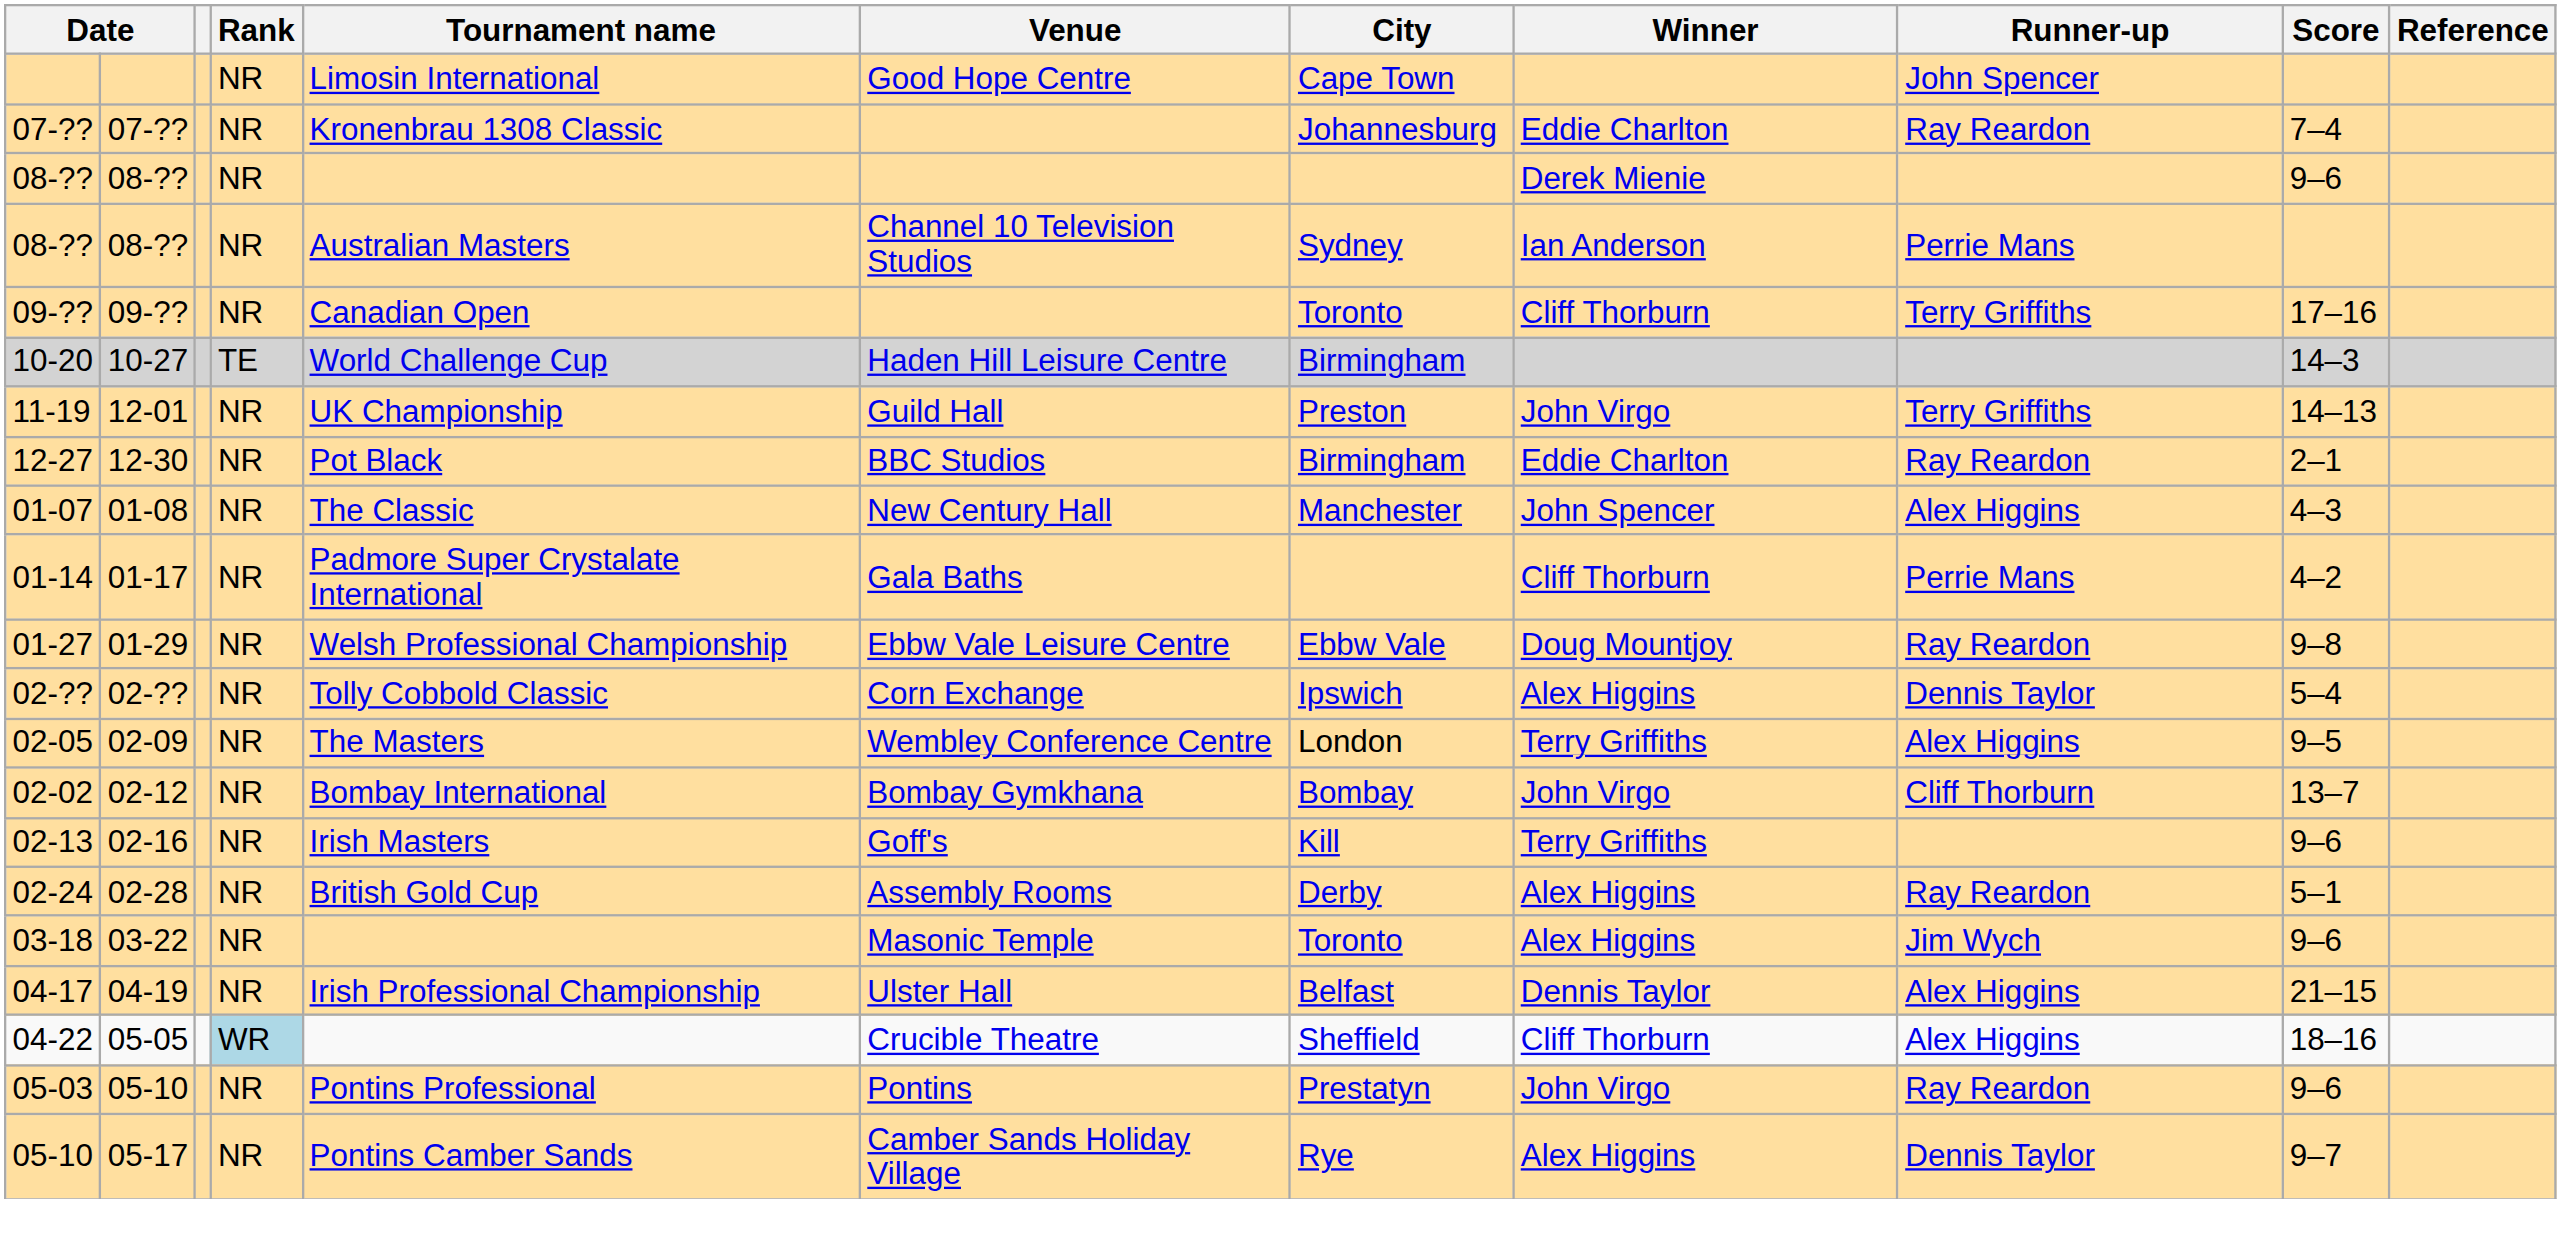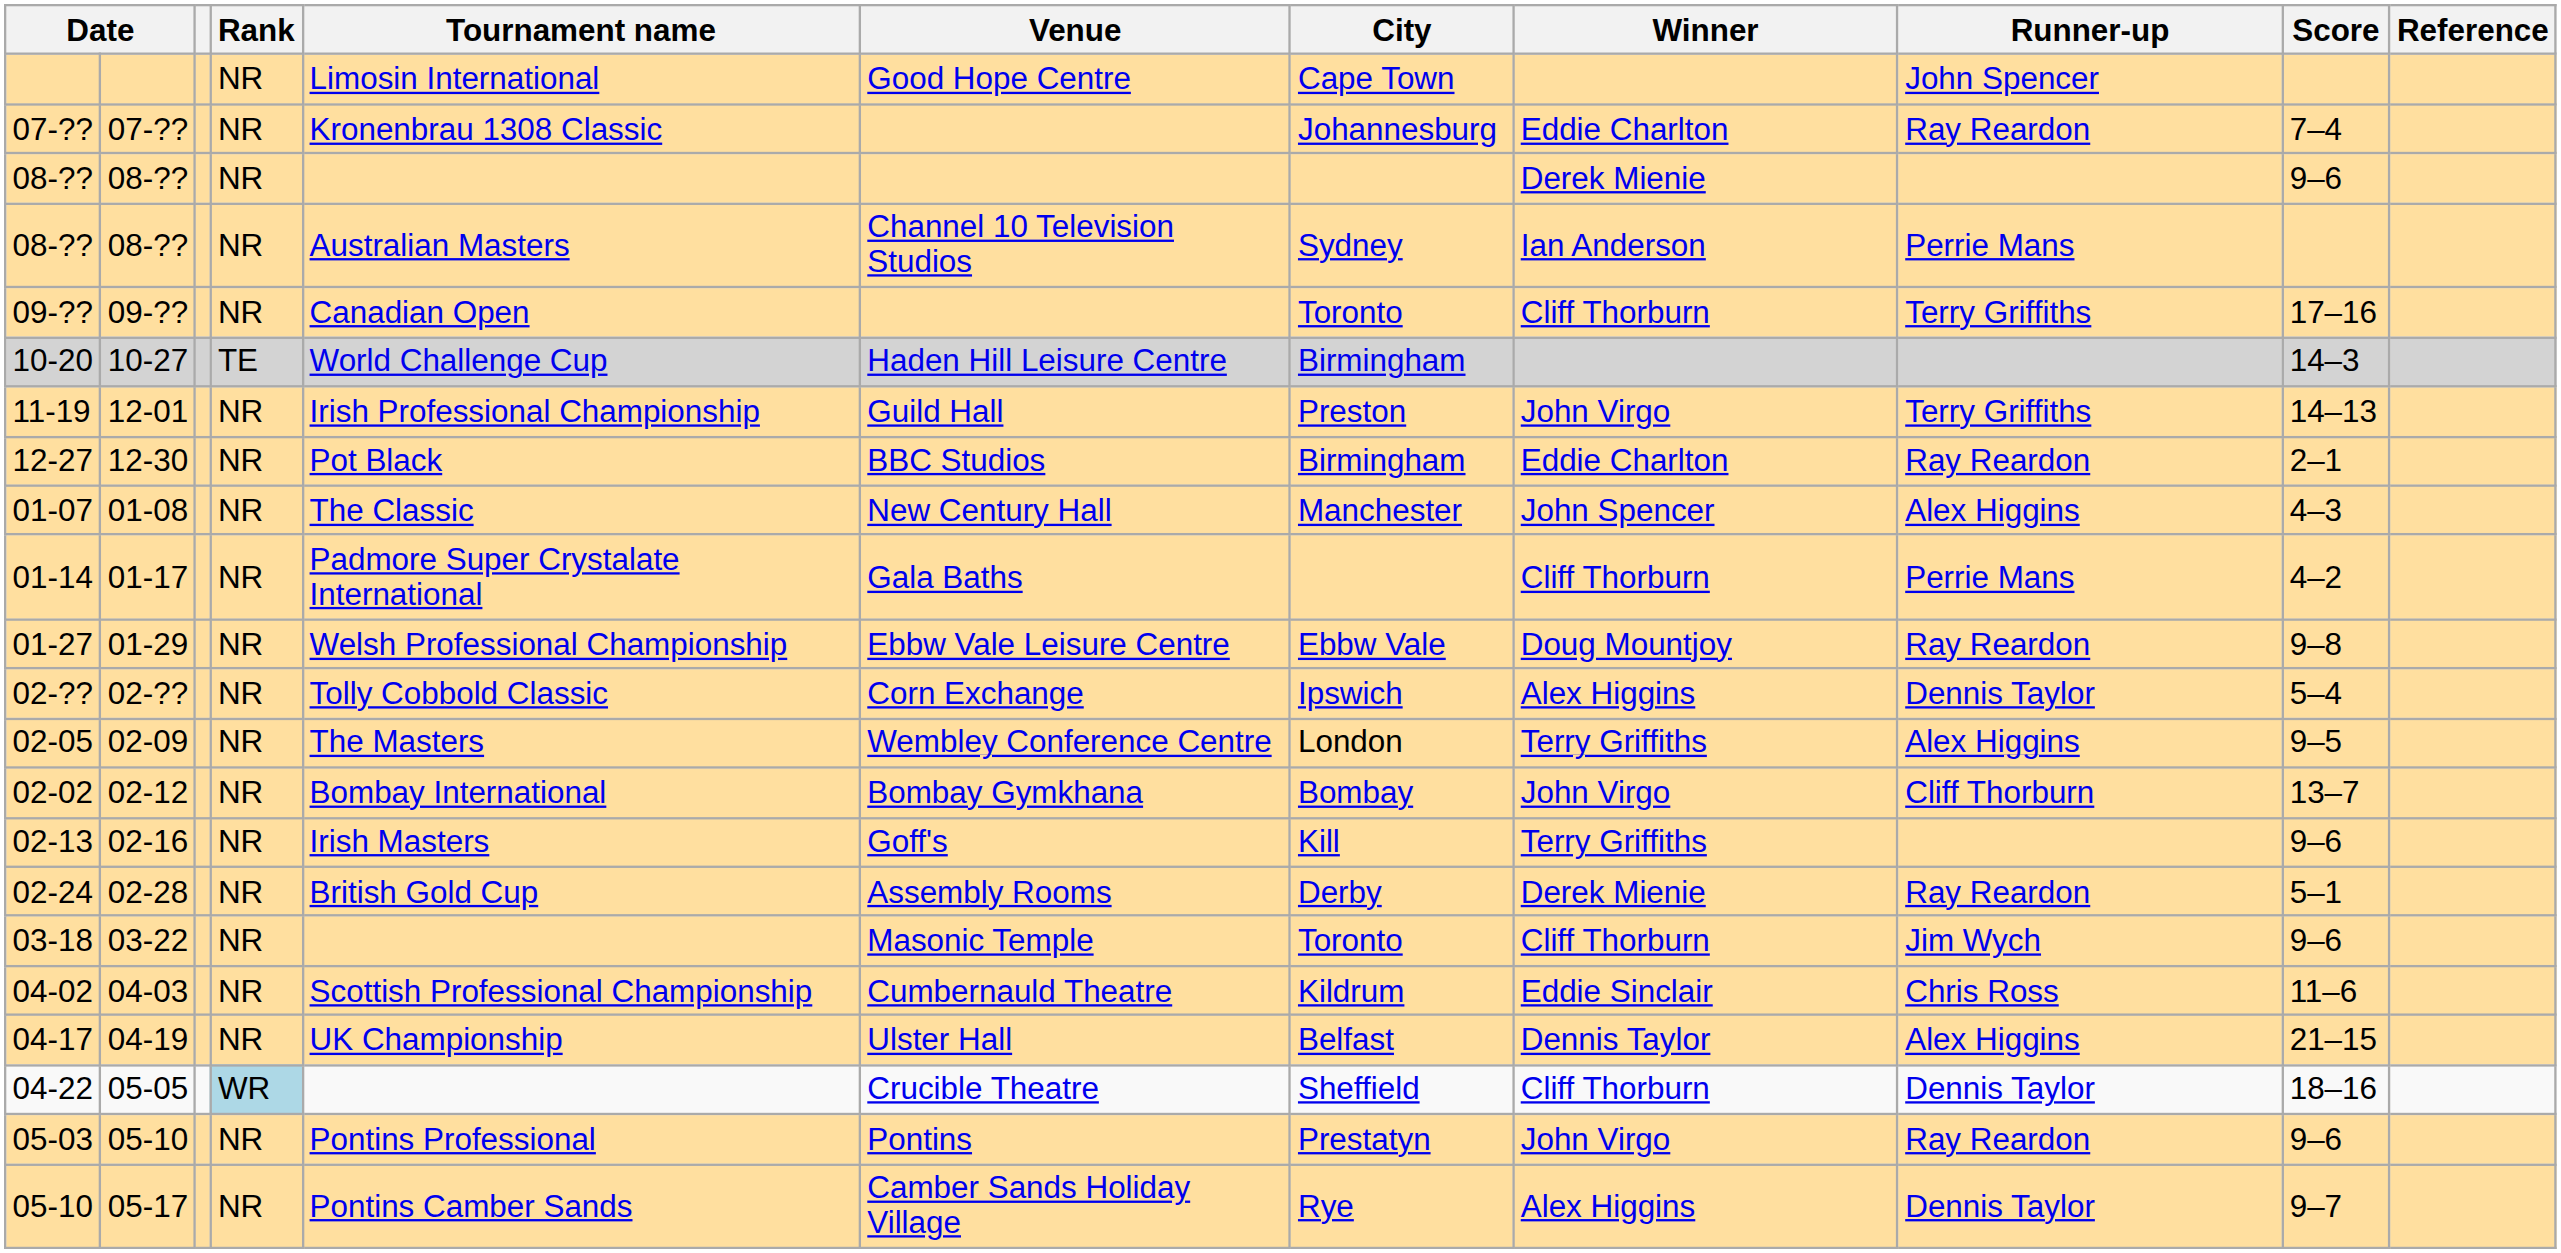11-19 | Tournament name: UK Championship -> Irish Professional Championship
02-24 | Winner: Alex Higgins -> Derek Mienie
03-18 | Winner: Alex Higgins -> Cliff Thorburn
+ row: 04-02 | 04-03 | NR | Scottish Professional Championship | Cumbernauld Theatre | Kildrum | Eddie Sinclair | Chris Ross | 11–6
04-17 | Tournament name: Irish Professional Championship -> UK Championship
04-22 | Runner-up: Alex Higgins -> Dennis Taylor
